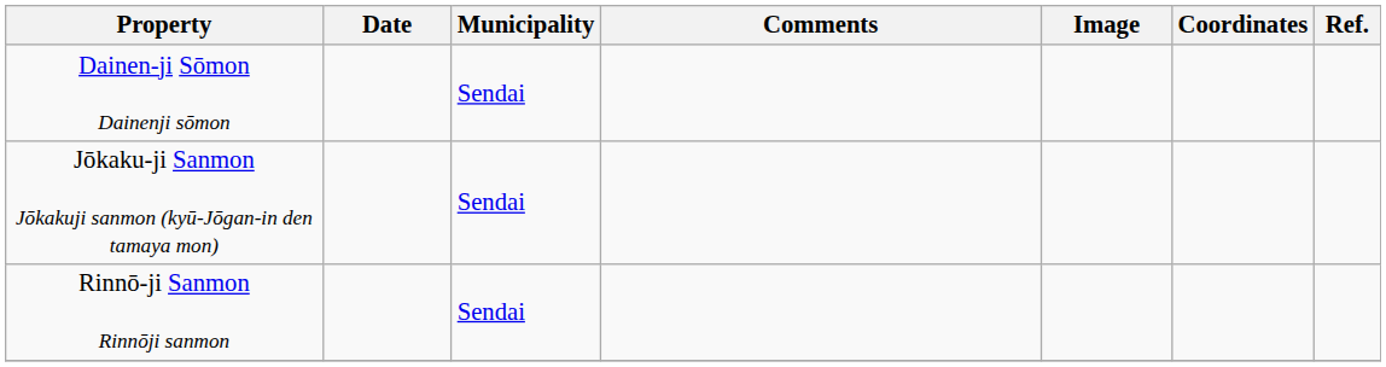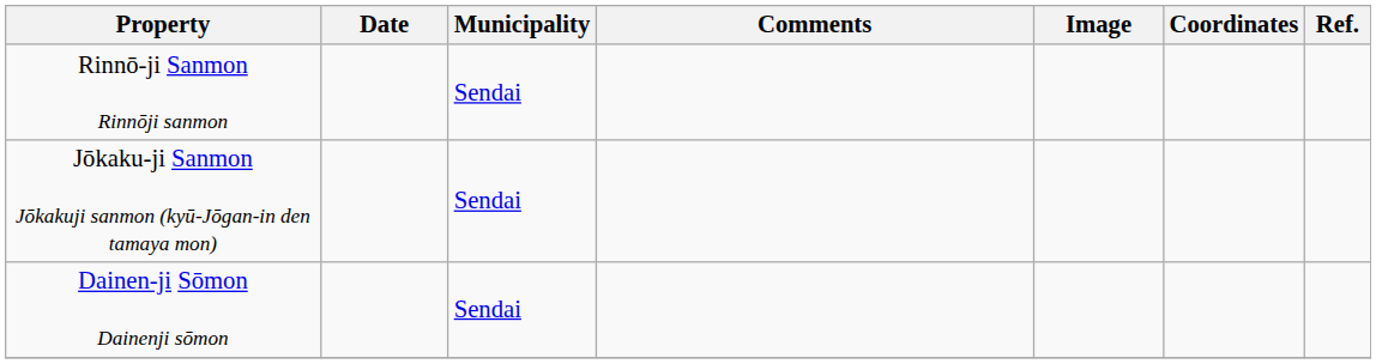rows swapped: Dainen-ji Sōmon Dainenji sōmon <-> Rinnō-ji Sanmon Rinnōji sanmon
